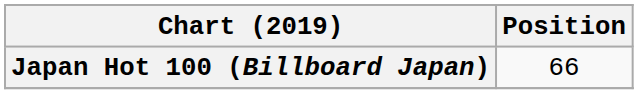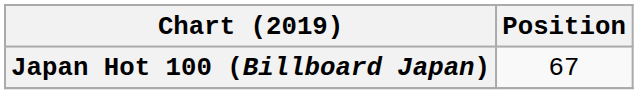Japan Hot 100 (Billboard Japan) | Position: 66 -> 67
